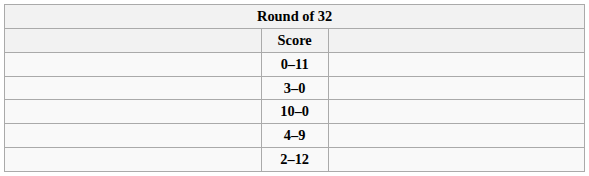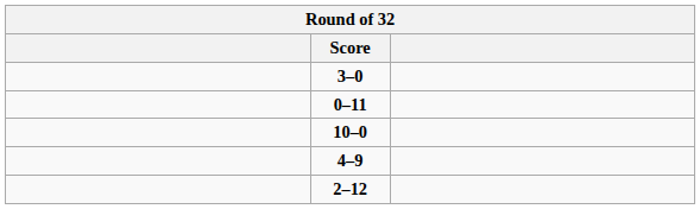rows swapped: 3–0 <-> 0–11
